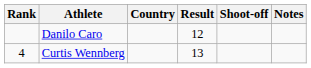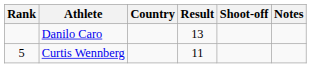Danilo Caro | Result: 12 -> 13
Curtis Wennberg | Rank: 4 -> 5
Curtis Wennberg | Result: 13 -> 11
